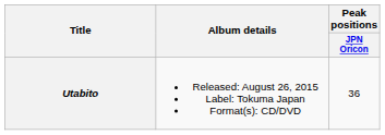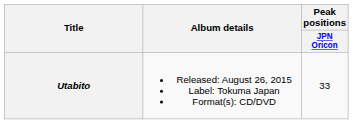Utabito | Peak positions / JPN Oricon: 36 -> 33
